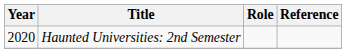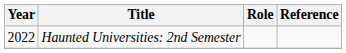Haunted Universities: 2nd Semester | Year: 2020 -> 2022
